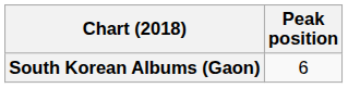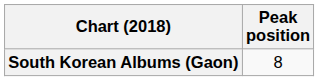South Korean Albums (Gaon) | Peak position: 6 -> 8
